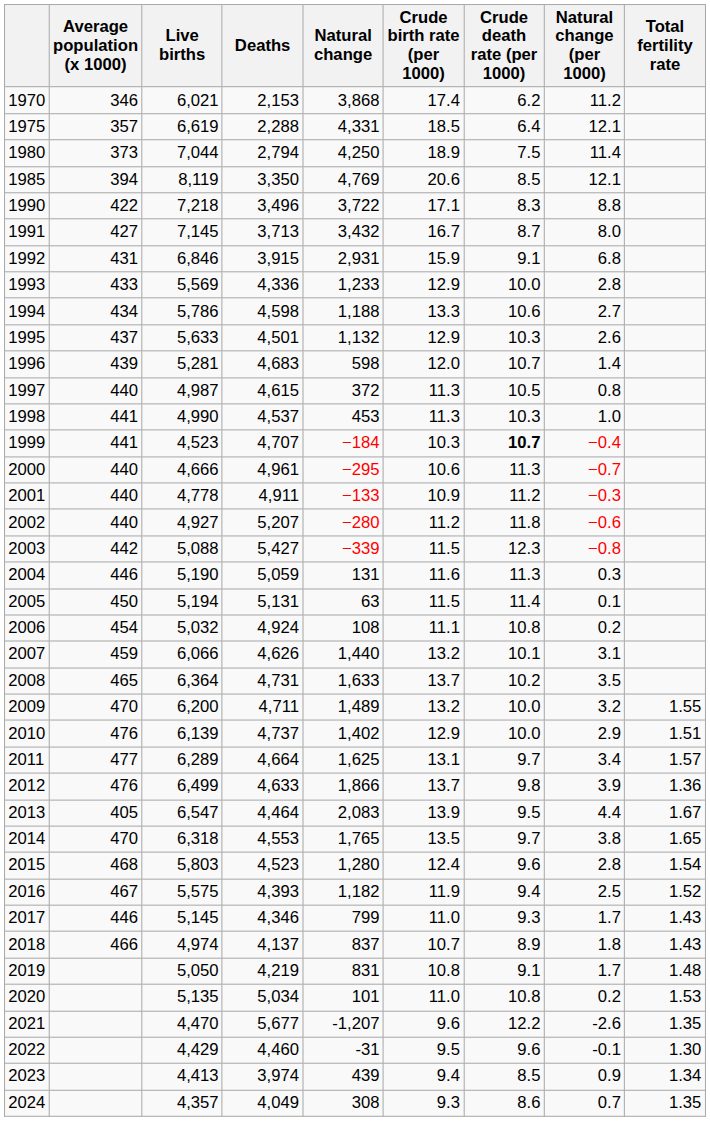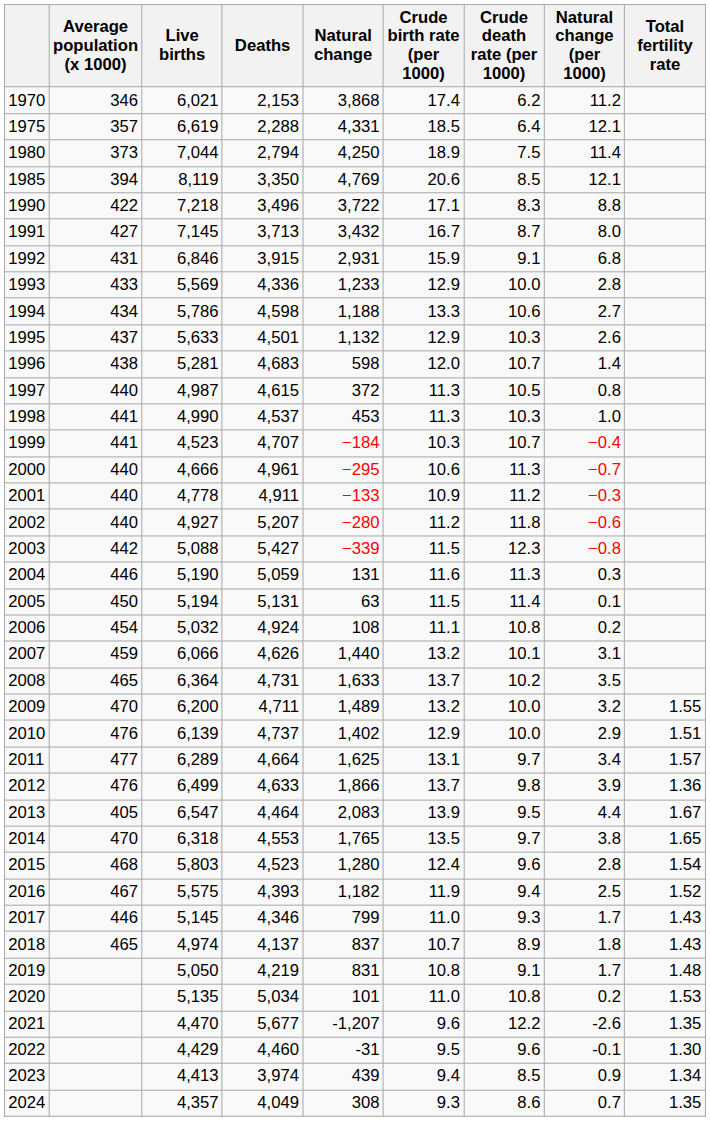1996 | Average population (x 1000): 439 -> 438
1999 | Crude death rate (per 1000): bold -> normal
2018 | Average population (x 1000): 466 -> 465
